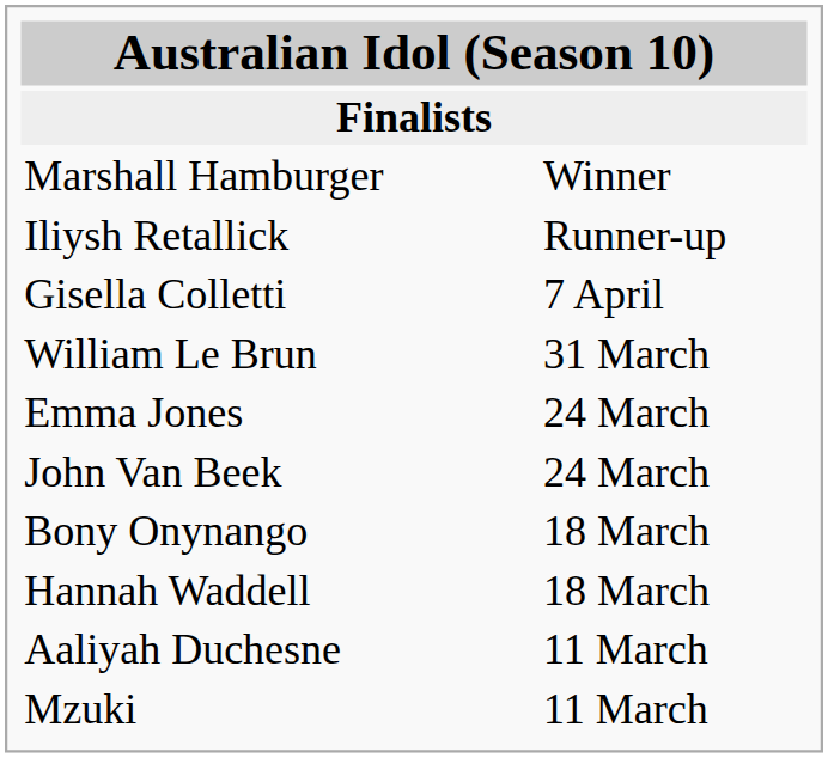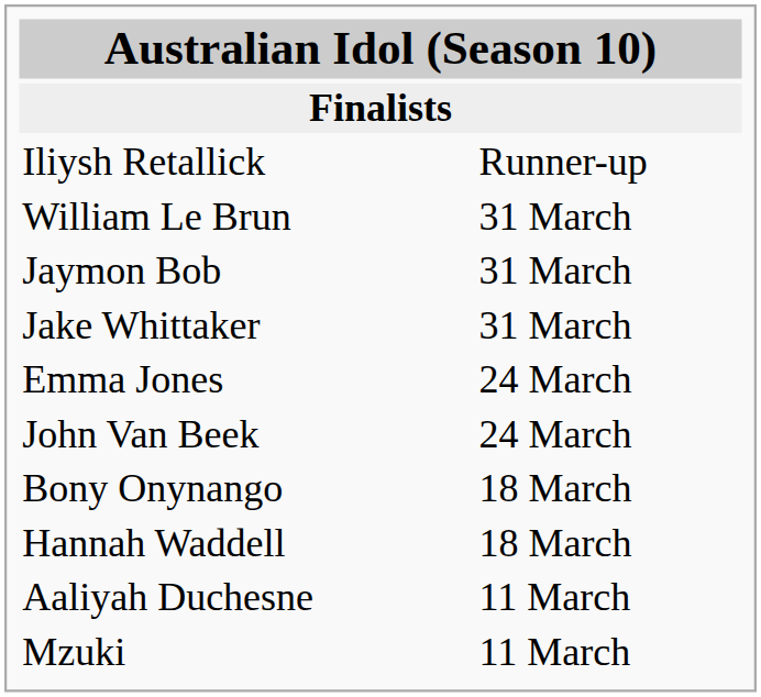- row: Marshall Hamburger | Winner
- row: Gisella Colletti | 7 April
+ row: Jaymon Bob | 31 March
+ row: Jake Whittaker | 31 March
